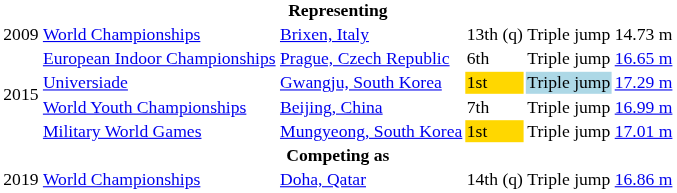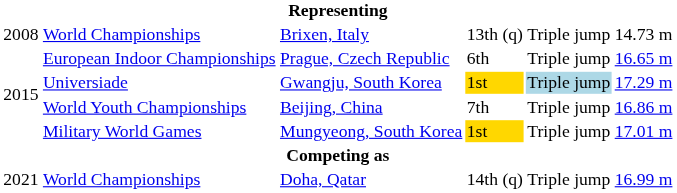Brixen, Italy | column 1: 2009 -> 2008
Beijing, China | column 6: 16.99 m -> 16.86 m
Doha, Qatar | column 1: 2019 -> 2021
Doha, Qatar | column 6: 16.86 m -> 16.99 m
